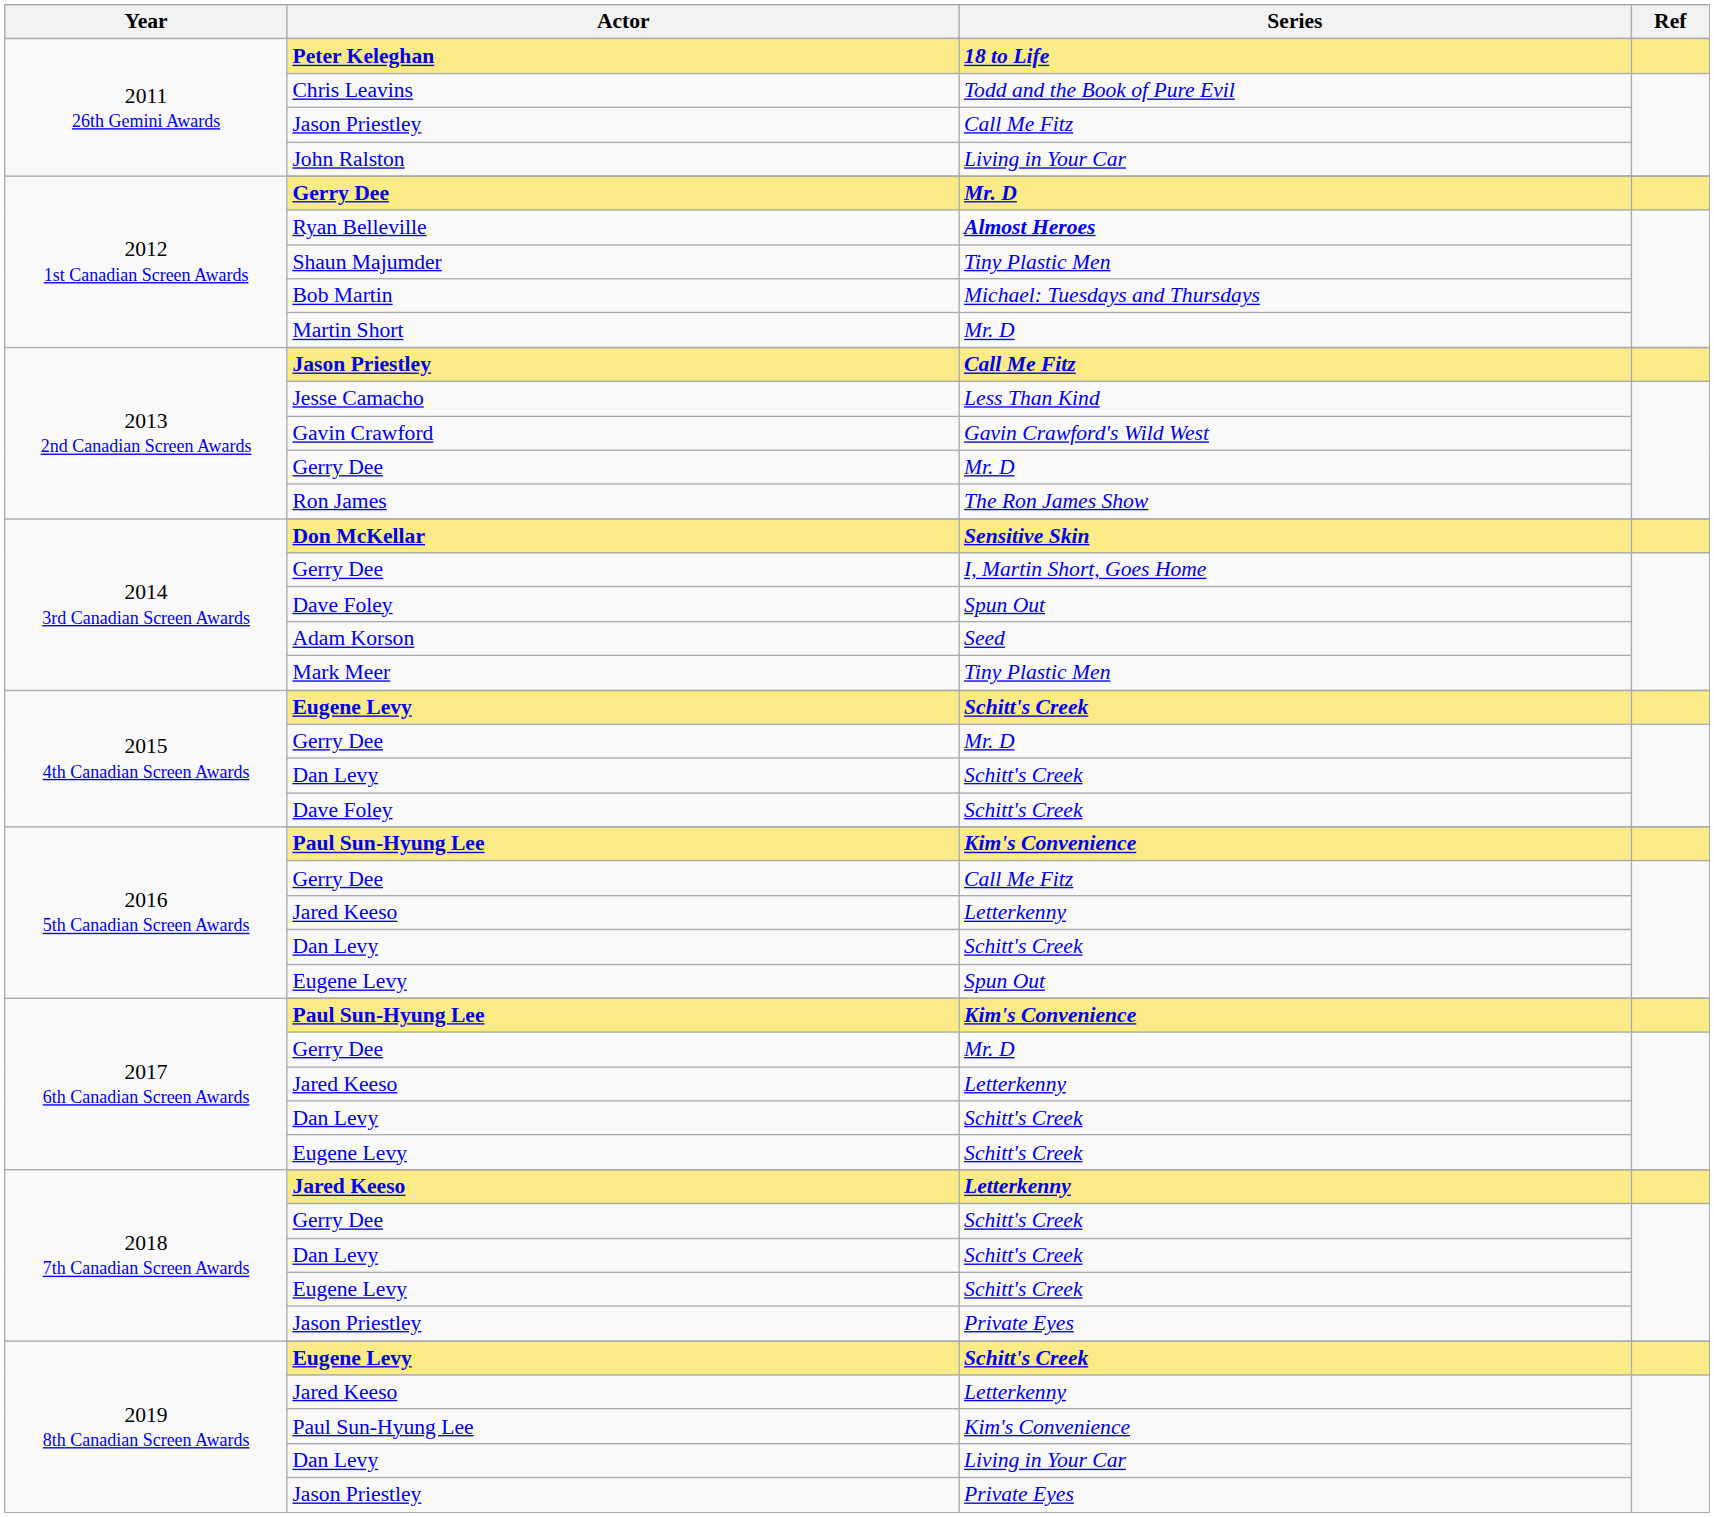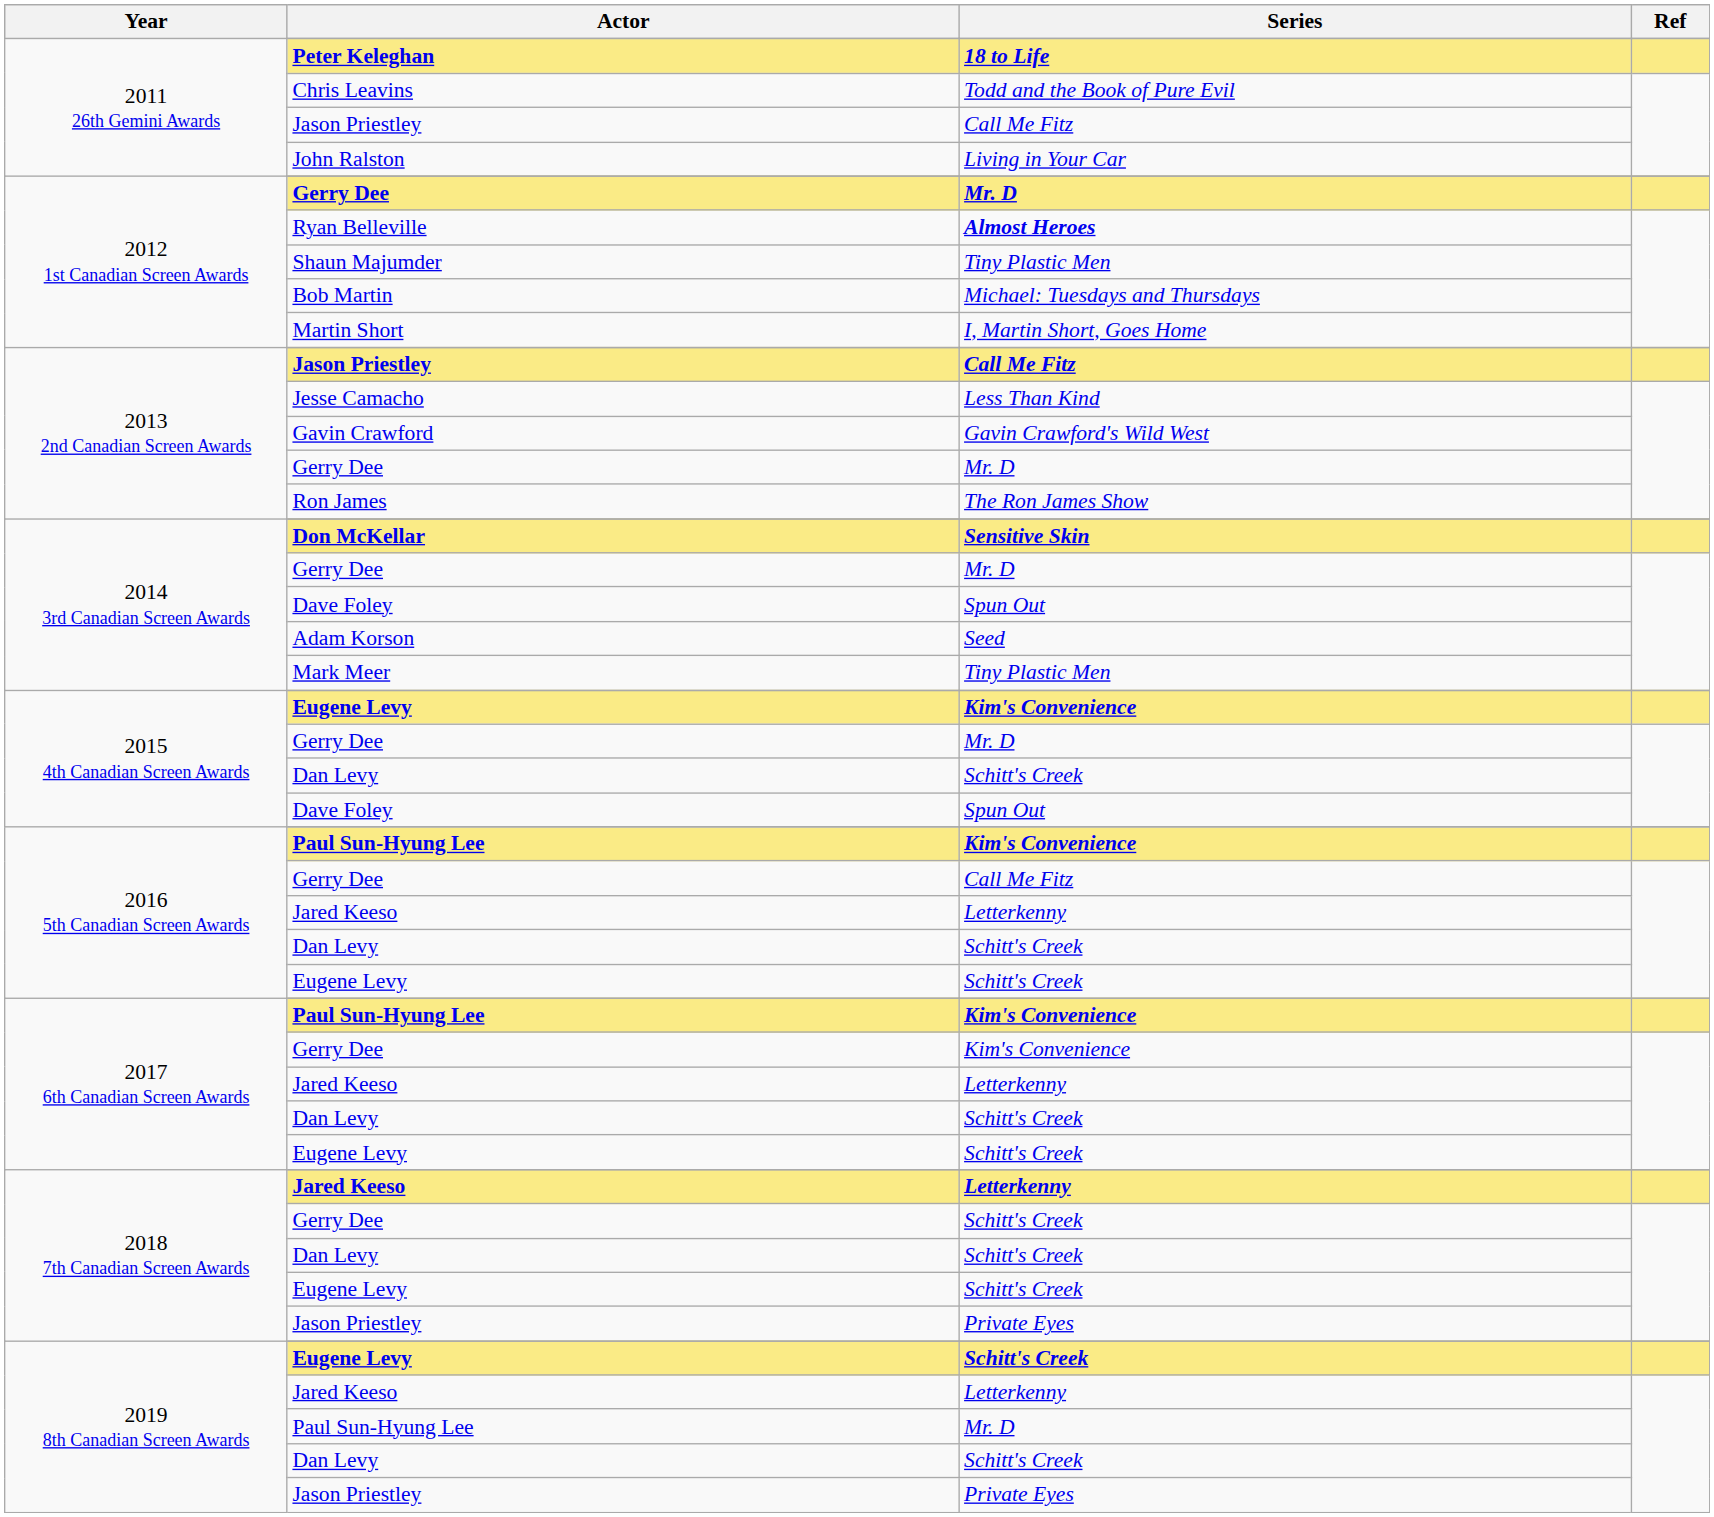Martin Short | Series: Mr. D -> I, Martin Short, Goes Home
2014 3rd Canadian Screen Awards / Gerry Dee | Series: I, Martin Short, Goes Home -> Mr. D
2015 4th Canadian Screen Awards / Eugene Levy | Series: Schitt's Creek -> Kim's Convenience
2015 4th Canadian Screen Awards / Dave Foley | Series: Schitt's Creek -> Spun Out
2016 5th Canadian Screen Awards / Eugene Levy | Series: Spun Out -> Schitt's Creek
2017 6th Canadian Screen Awards / Gerry Dee | Series: Mr. D -> Kim's Convenience
2019 8th Canadian Screen Awards / Paul Sun-Hyung Lee | Series: Kim's Convenience -> Mr. D
2019 8th Canadian Screen Awards / Dan Levy | Series: Living in Your Car -> Schitt's Creek
